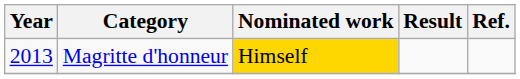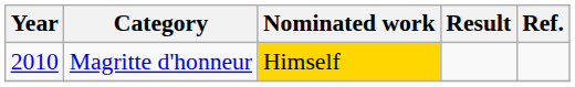Magritte d'honneur | Year: 2013 -> 2010
